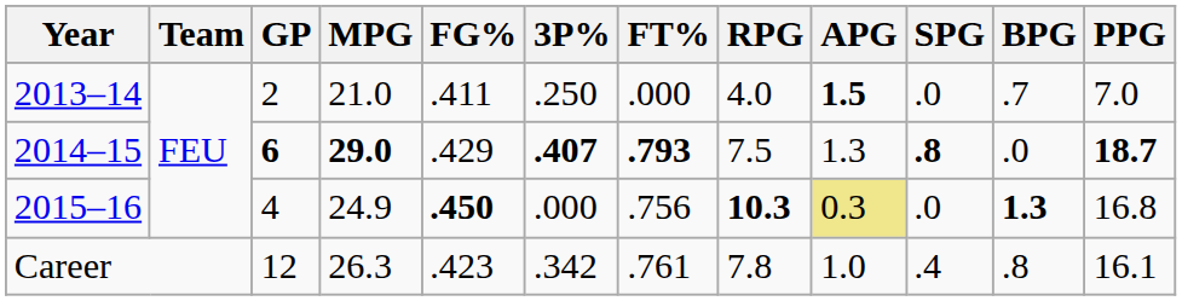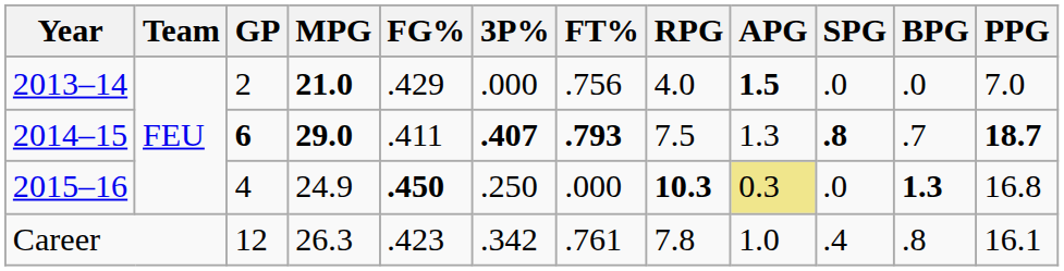2013–14 | MPG: normal -> bold
2013–14 | FG%: .411 -> .429
2013–14 | 3P%: .250 -> .000
2013–14 | FT%: .000 -> .756
2013–14 | BPG: .7 -> .0
2014–15 | FG%: .429 -> .411
2014–15 | BPG: .0 -> .7
2015–16 | 3P%: .000 -> .250
2015–16 | FT%: .756 -> .000
